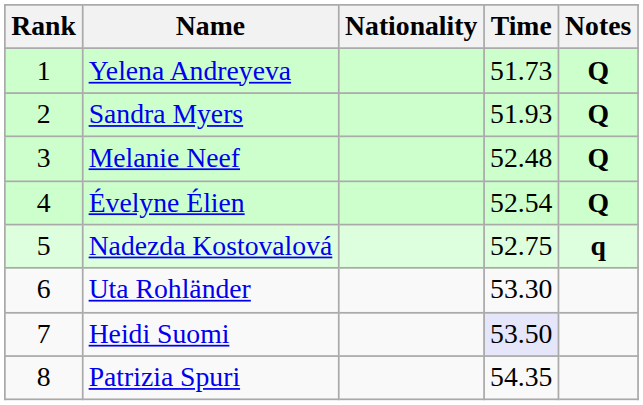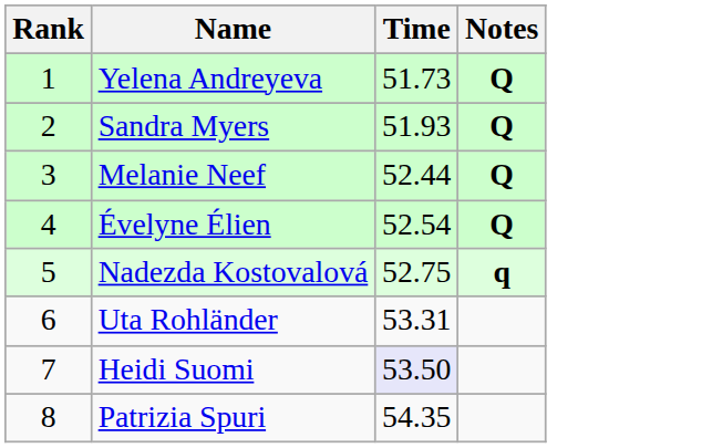- column: Nationality
Melanie Neef | Time: 52.48 -> 52.44
Uta Rohländer | Time: 53.30 -> 53.31
